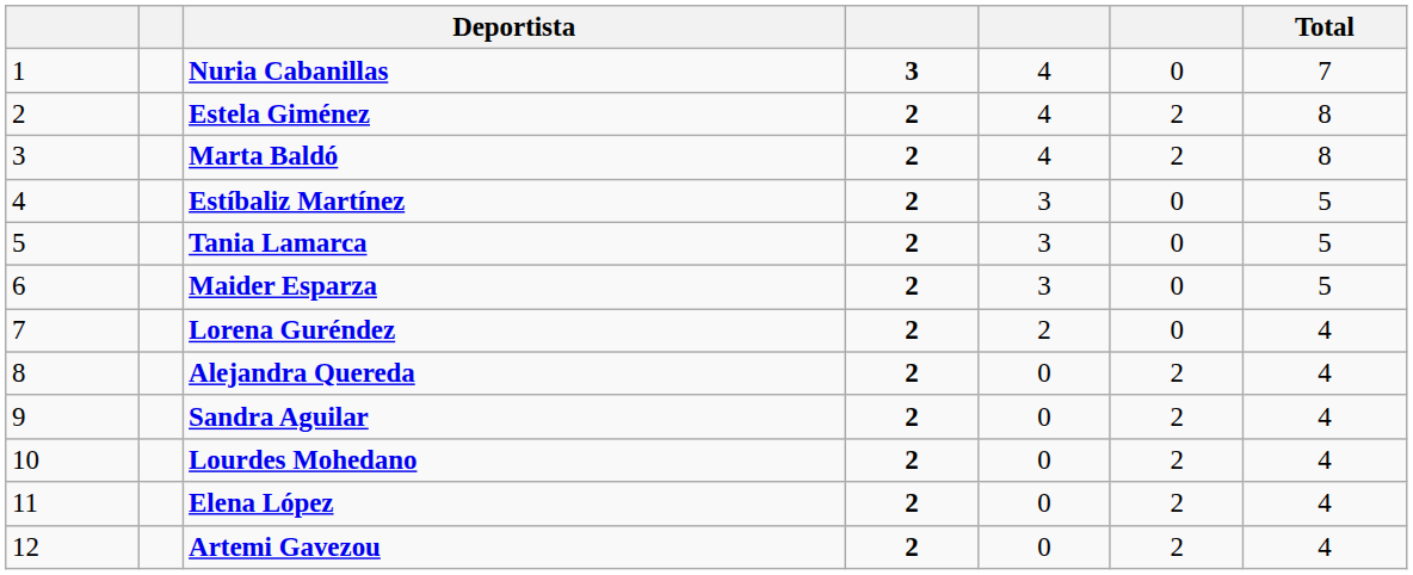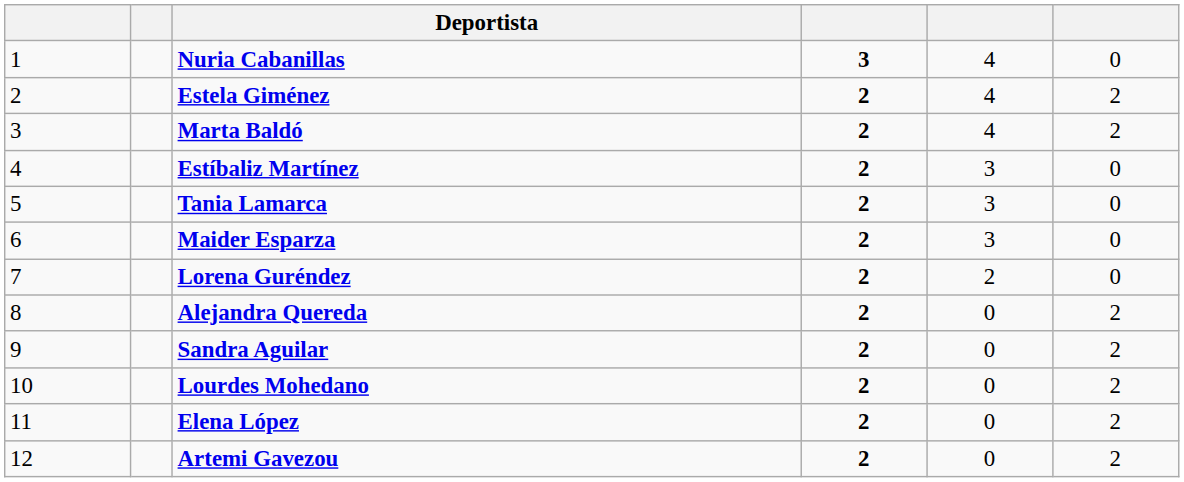- column: Total | 7 | 8 | 8 | 5 | 5 | 5 | 4 | 4 | 4 | 4 | 4 | 4
